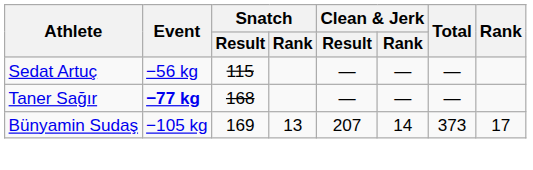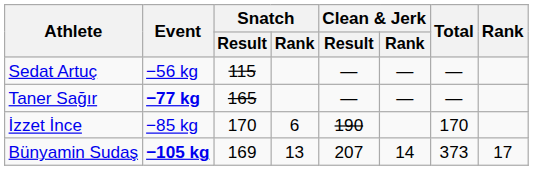Taner Sağır | Snatch / Result: 168 -> 165
+ row: İzzet İnce | −85 kg | 170 | 6 | 190 | 170
Bünyamin Sudaş | Event: normal -> bold
